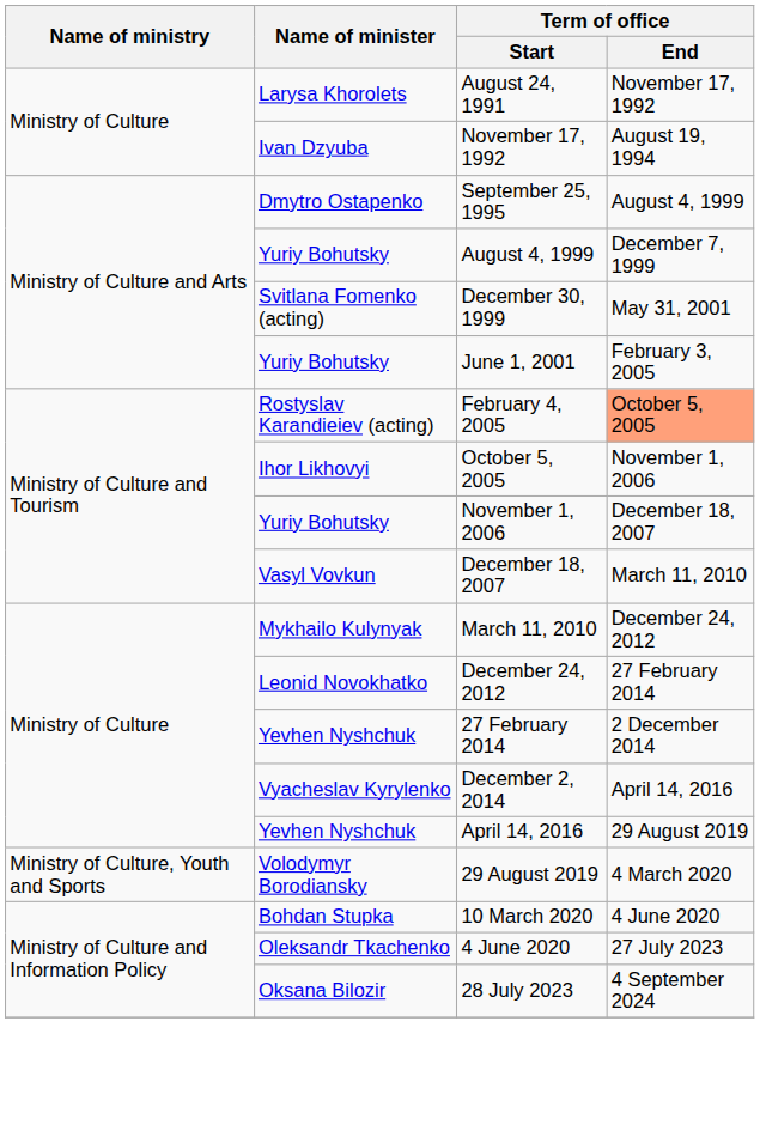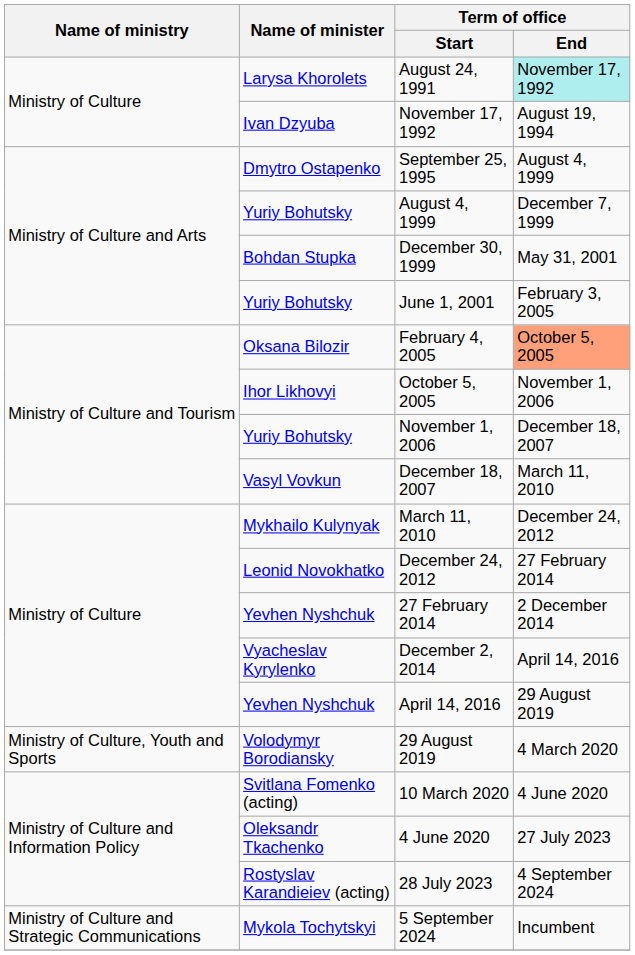August 24, 1991 | Term of office / End: no background -> paleturquoise background
December 30, 1999 | Name of minister: Svitlana Fomenko (acting) -> Bohdan Stupka
February 4, 2005 | Name of minister: Rostyslav Karandieiev (acting) -> Oksana Bilozir
10 March 2020 | Name of minister: Bohdan Stupka -> Svitlana Fomenko (acting)
28 July 2023 | Name of minister: Oksana Bilozir -> Rostyslav Karandieiev (acting)
+ row: Ministry of Culture and Strategic Communications | Mykola Tochytskyi | 5 September 2024 | Incumbent
